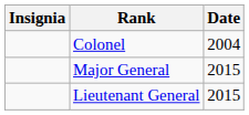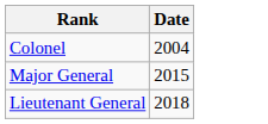- column: Insignia
Lieutenant General | Date: 2015 -> 2018
